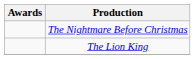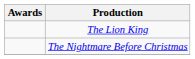rows swapped: The Lion King <-> The Nightmare Before Christmas
